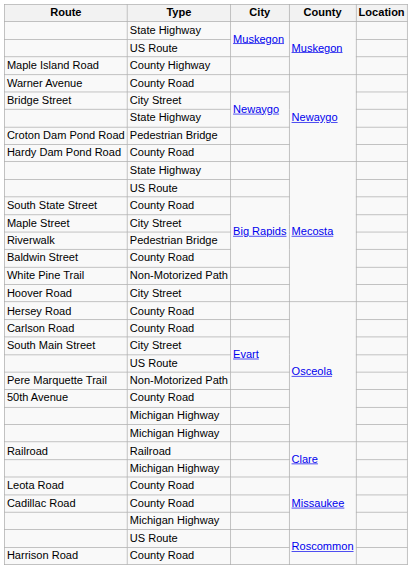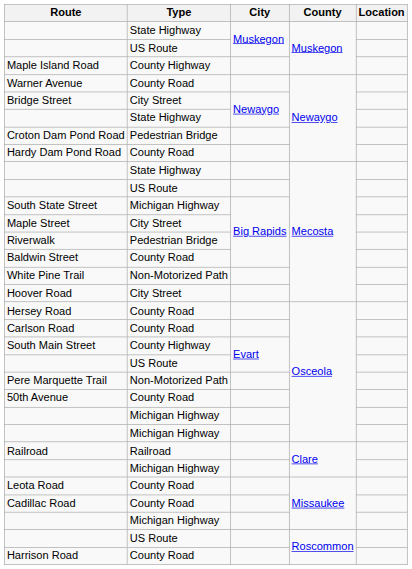South State Street | Type: County Road -> Michigan Highway
South Main Street | Type: City Street -> County Highway
